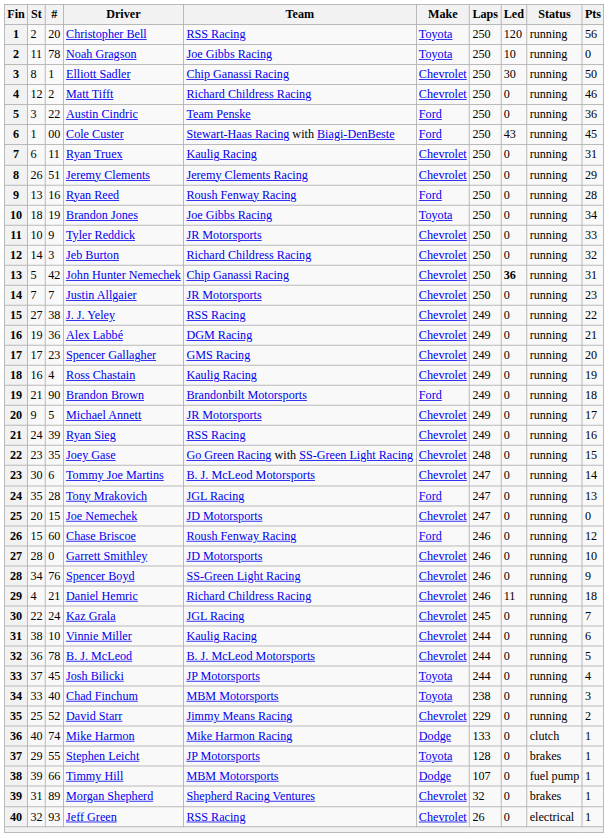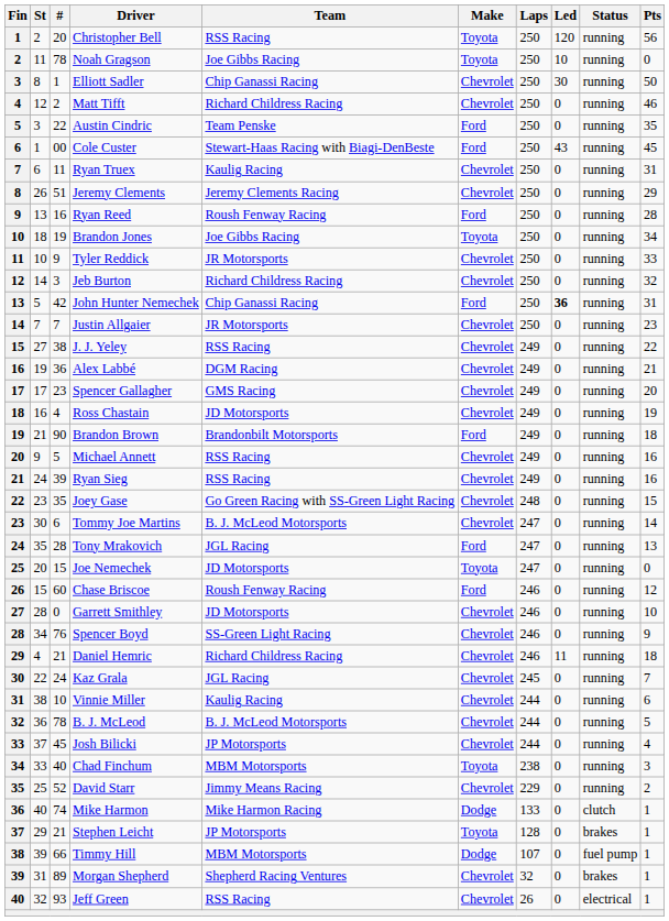Austin Cindric | Pts: 36 -> 35
John Hunter Nemechek | Make: Chevrolet -> Ford
Ross Chastain | Team: Kaulig Racing -> JD Motorsports
Michael Annett | Team: JR Motorsports -> RSS Racing
Michael Annett | Pts: 17 -> 16
Joe Nemechek | Make: Chevrolet -> Toyota
Josh Bilicki | Make: Toyota -> Chevrolet
Stephen Leicht | #: 55 -> 21
